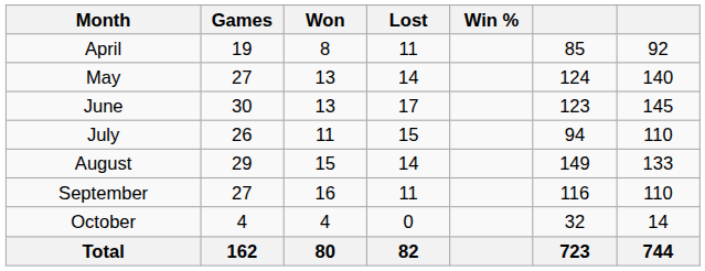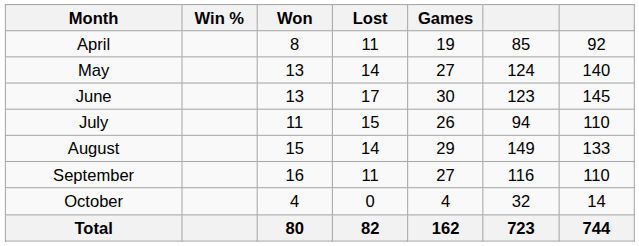columns swapped: Games <-> Win %
